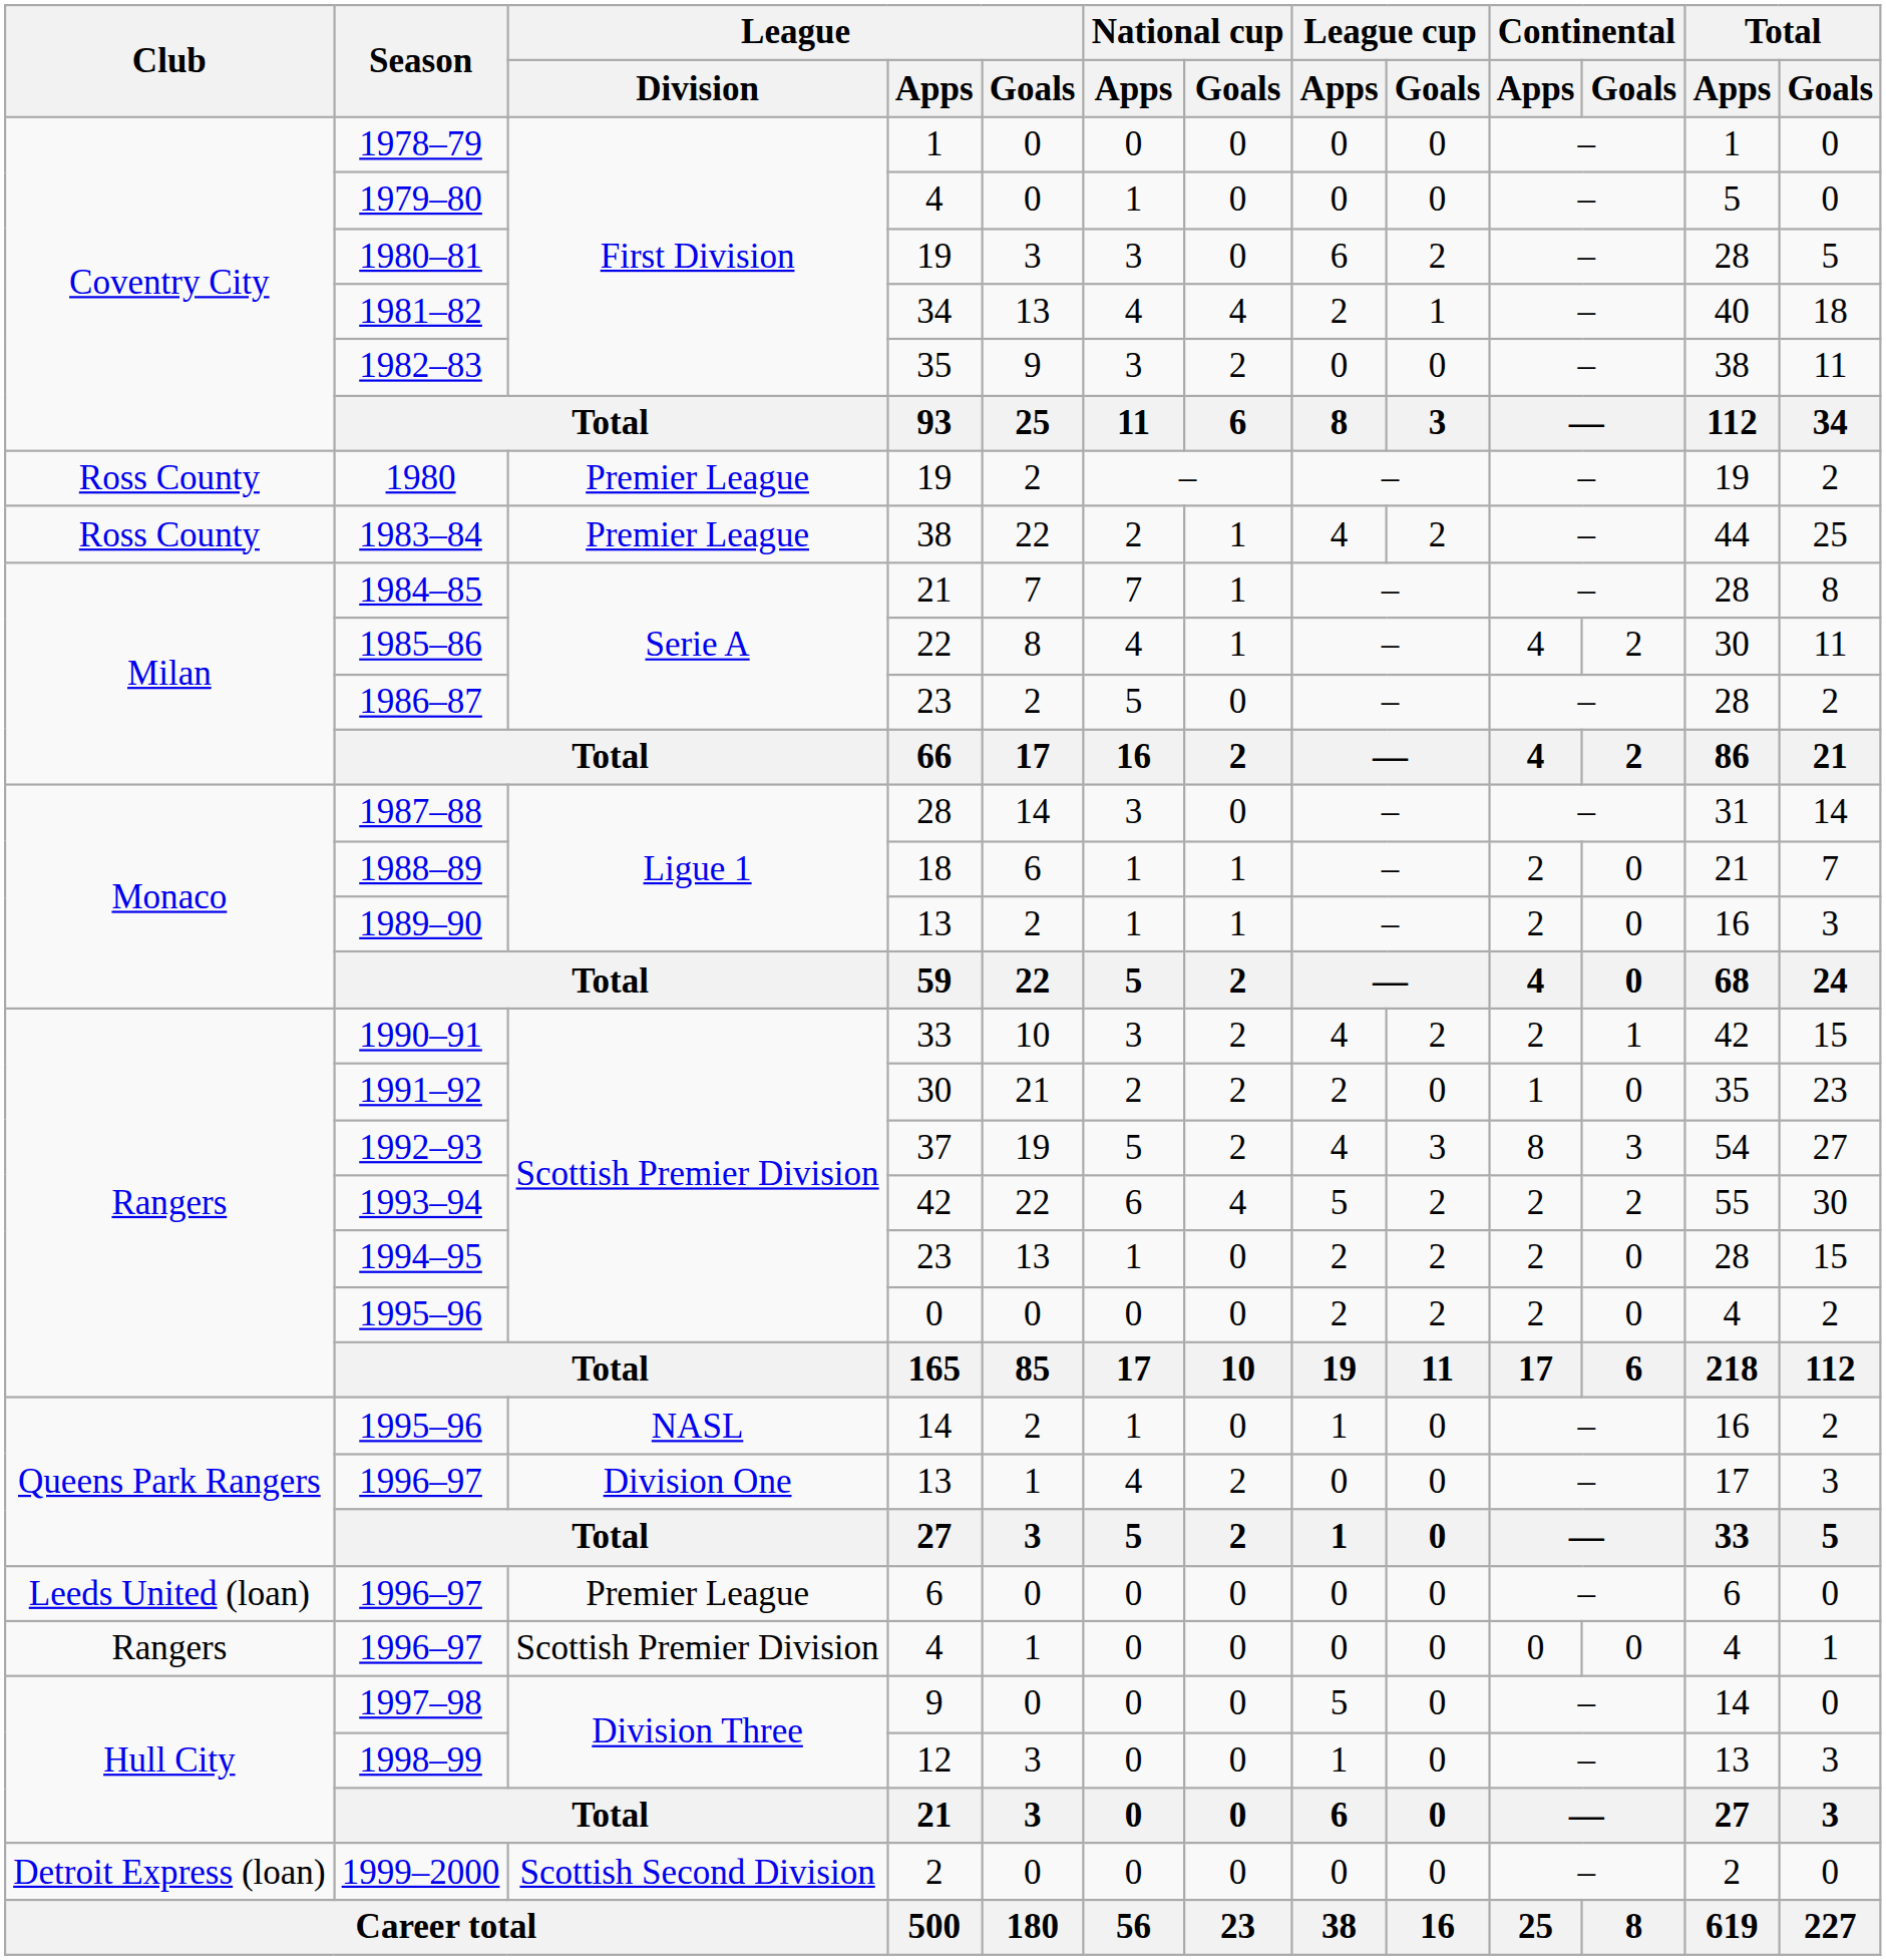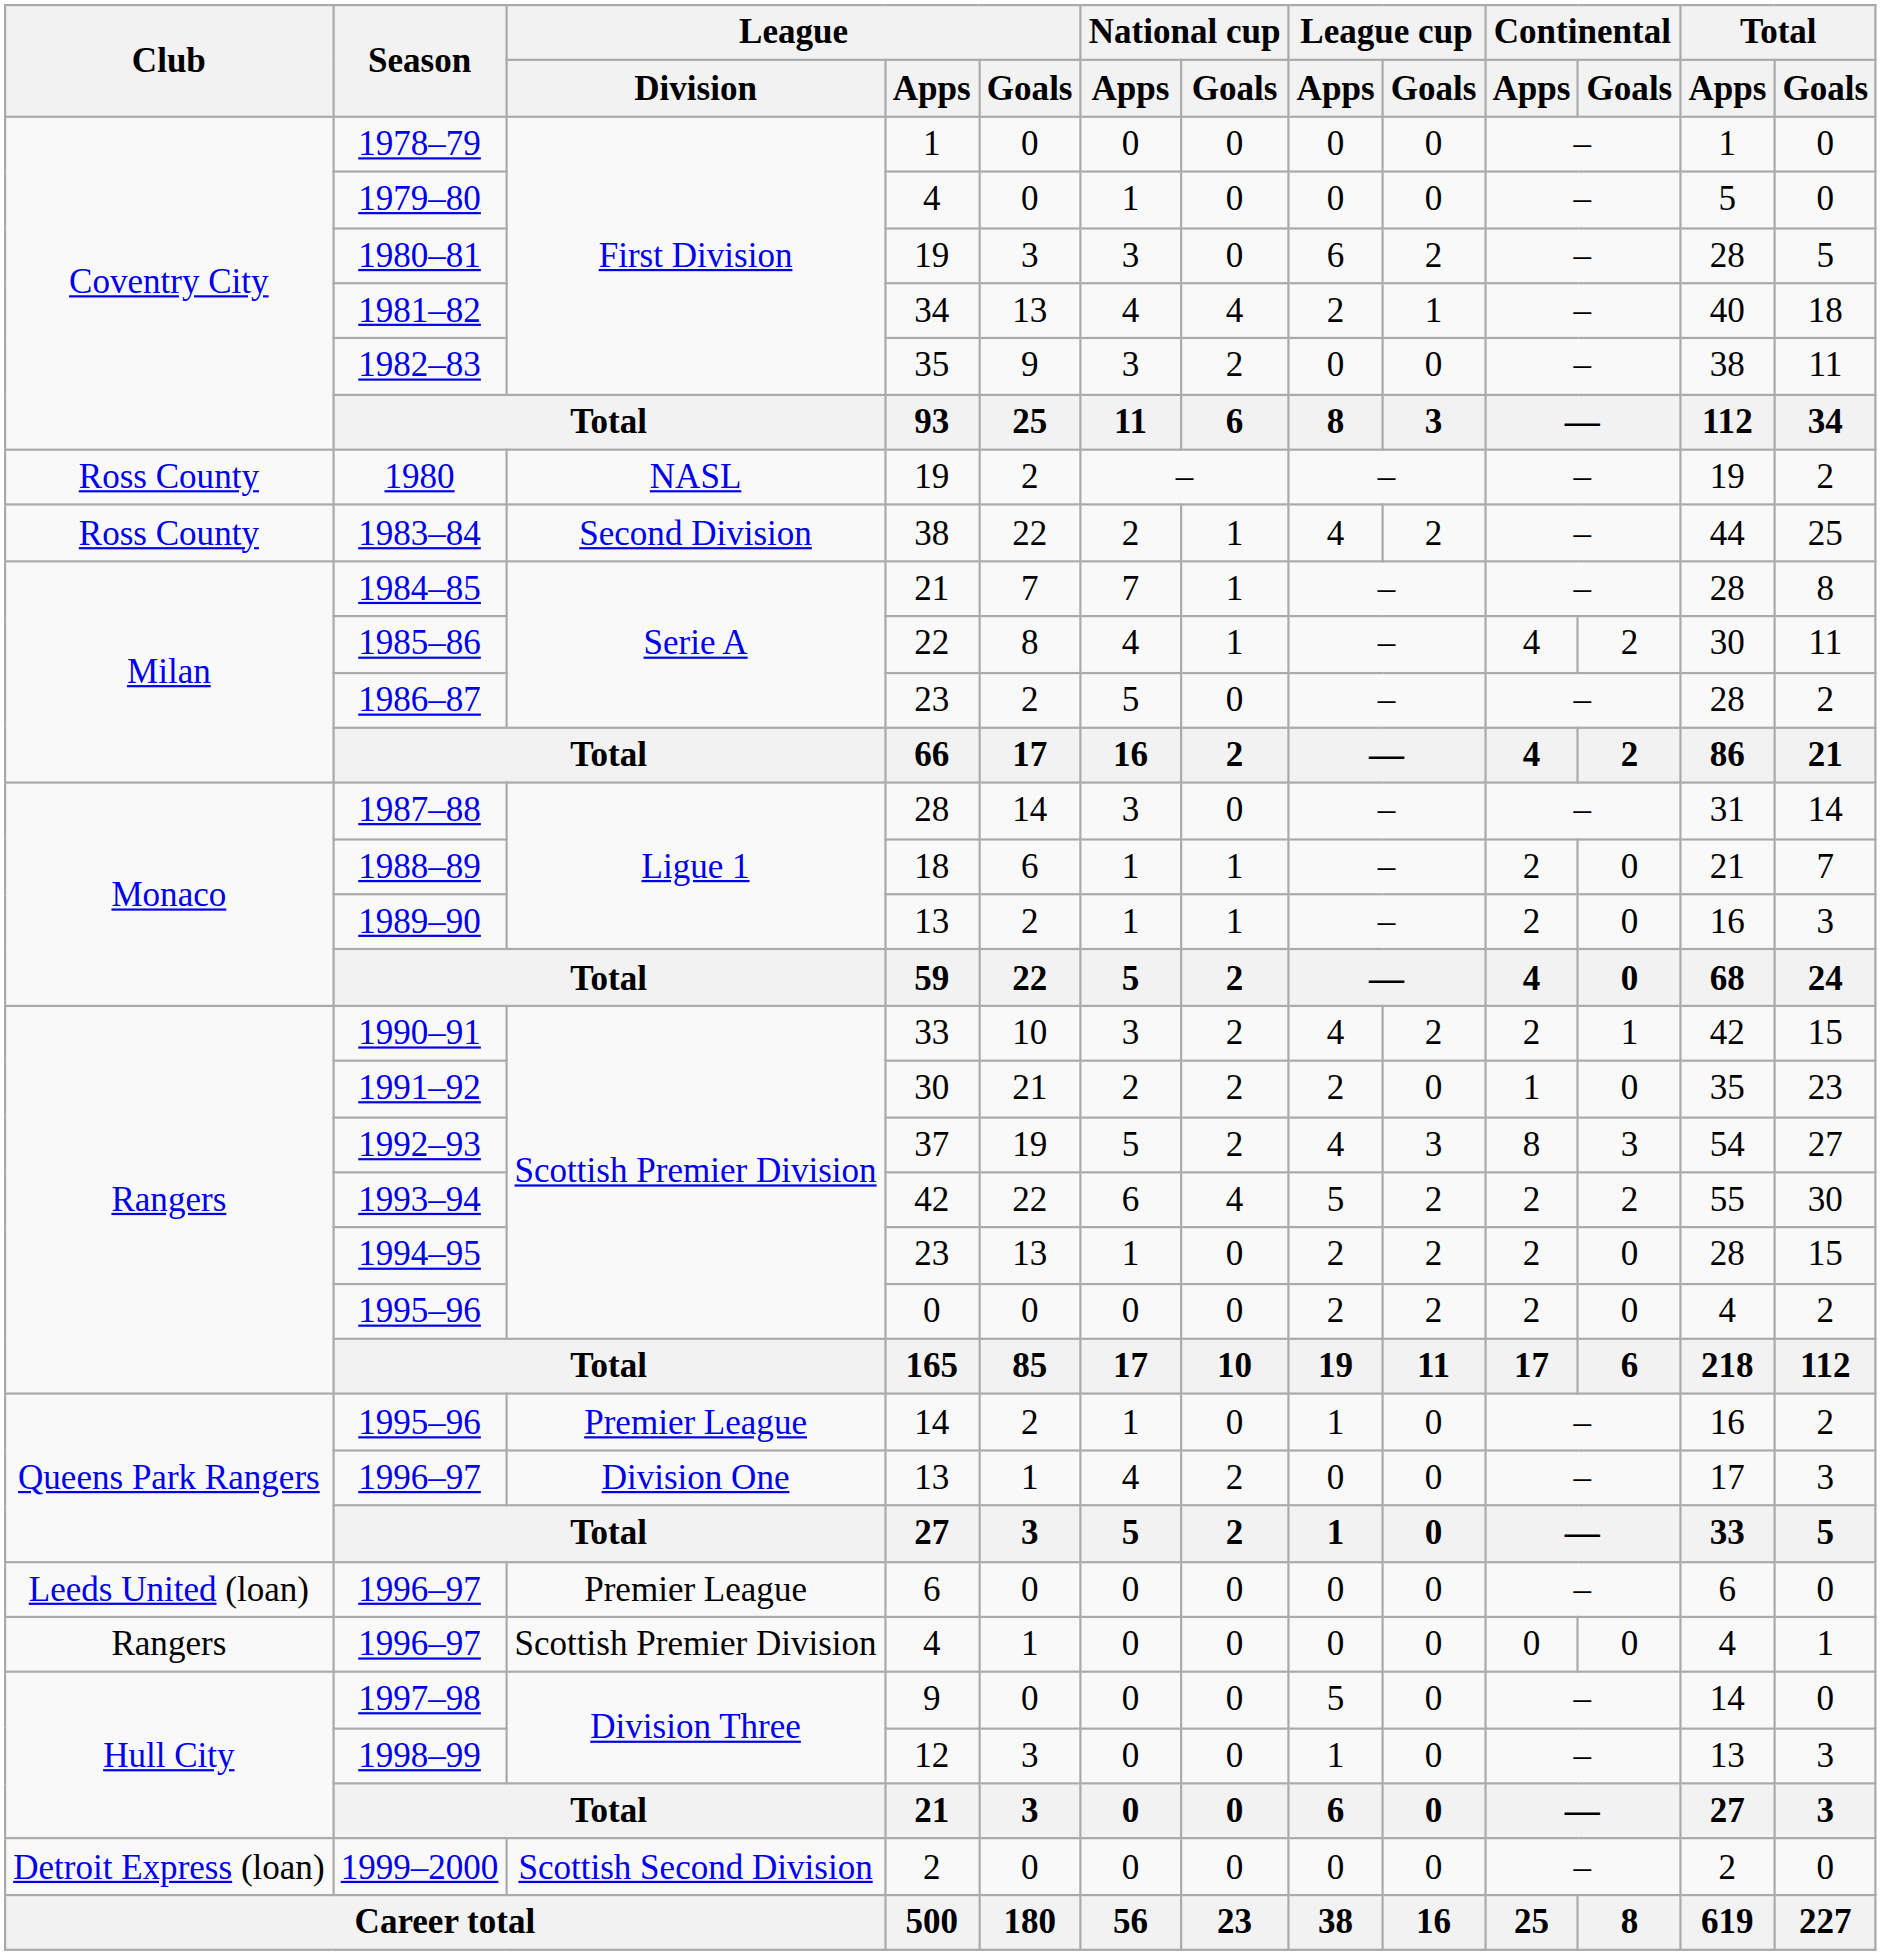1980 | League / Division: Premier League -> NASL
1983–84 | League / Division: Premier League -> Second Division
1995–96 / 14 | League / Division: NASL -> Premier League
